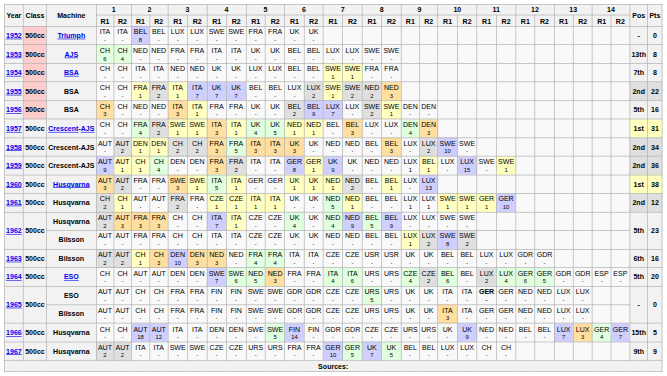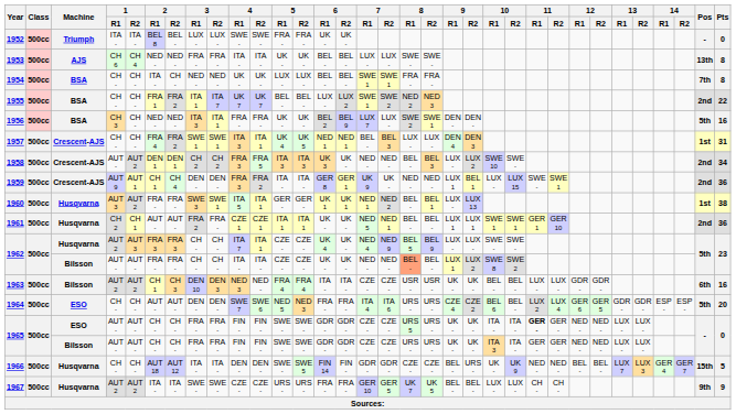1954 | 2 / R2: ITA - -> CH -
1961 | Pts: 12 -> 36
1962 / Bilsson | 8 / R1: no background -> lightsalmon background
1966 | 9 / R1: URS - -> BEL -
